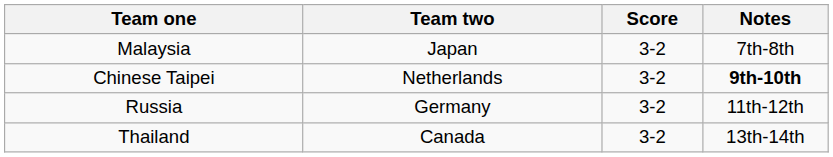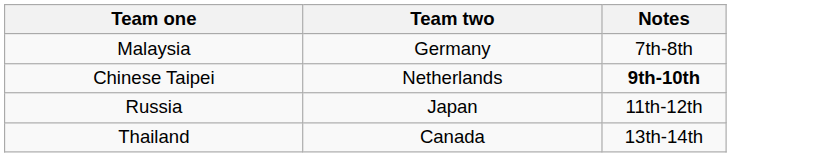- column: Score | 3-2 | 3-2 | 3-2 | 3-2
Malaysia | Team two: Japan -> Germany
Russia | Team two: Germany -> Japan
